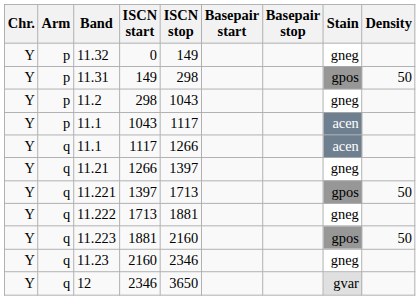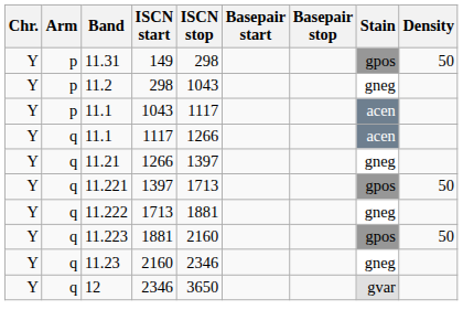- row: Y | p | 11.32 | 0 | 149 | gneg
